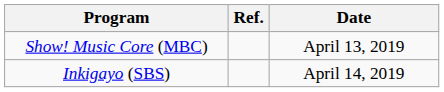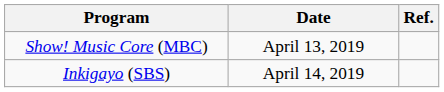columns swapped: Date <-> Ref.
